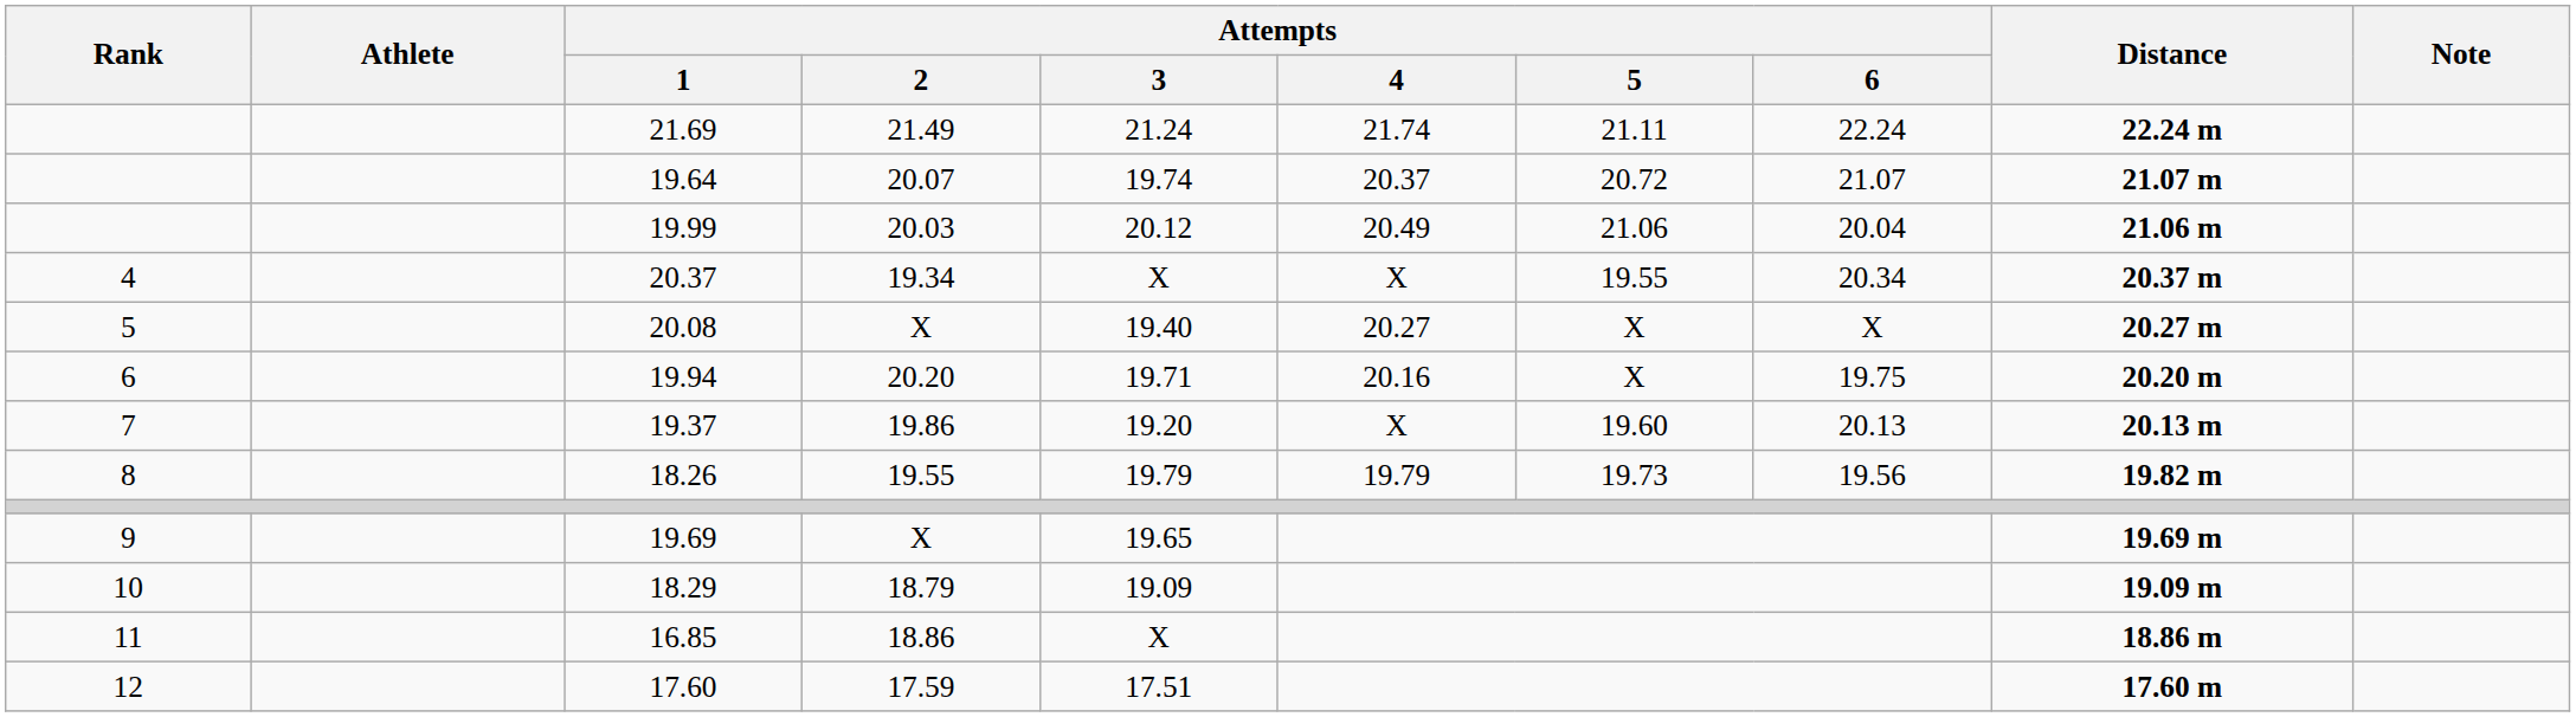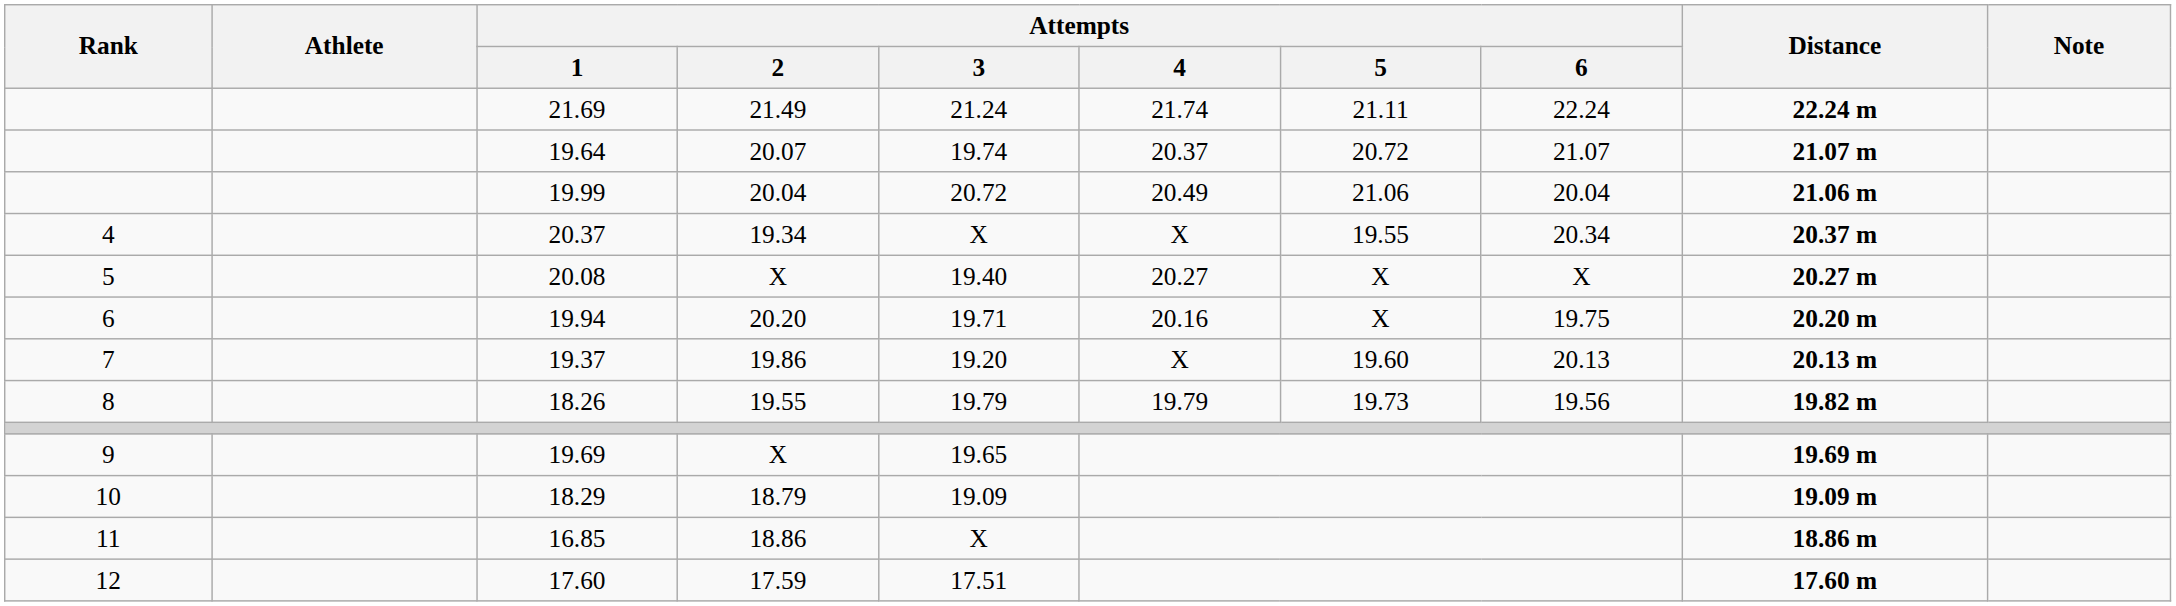19.99 | Attempts / 2: 20.03 -> 20.04
19.99 | Attempts / 3: 20.12 -> 20.72
